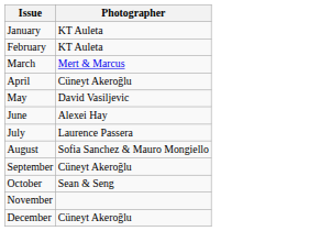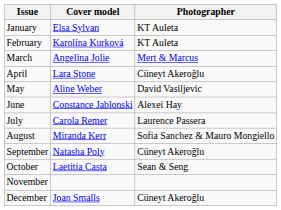+ column: Cover model | Elsa Sylvan | Karolína Kurková | Angelina Jolie | Lara Stone | Aline Weber | Constance Jablonski | Carola Remer | Miranda Kerr | Natasha Poly | Laetitia Casta | Joan Smalls
